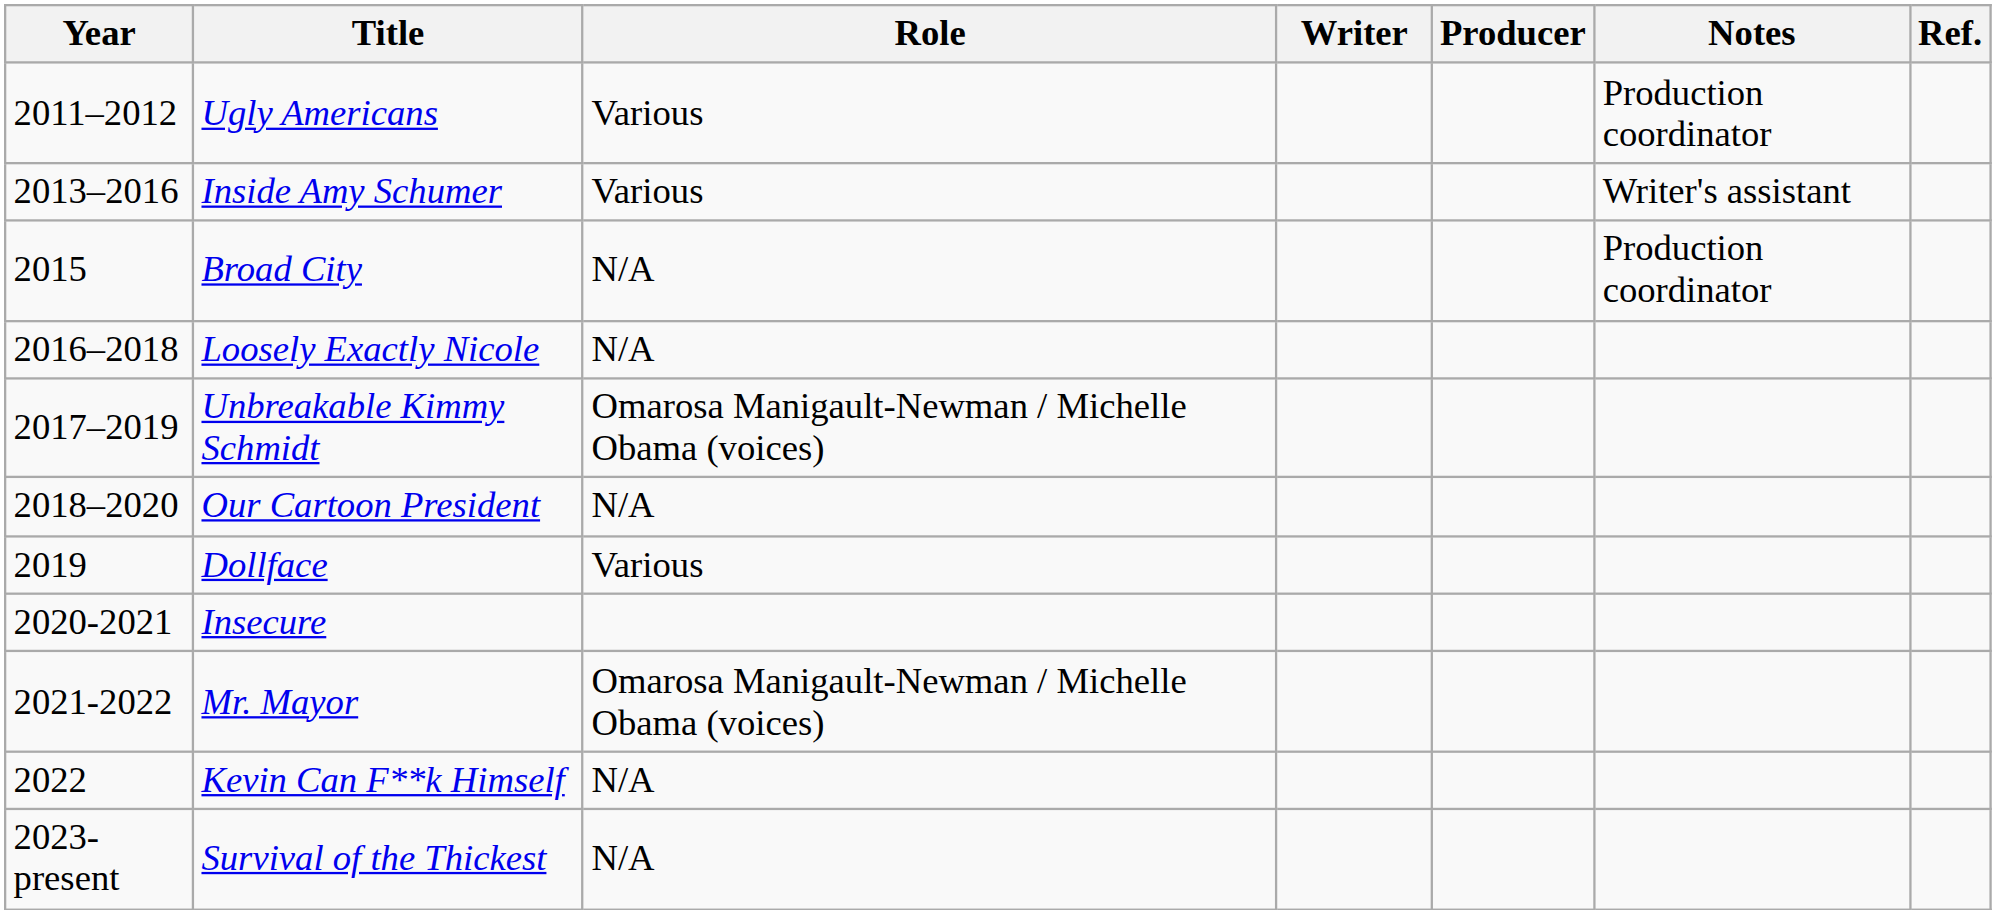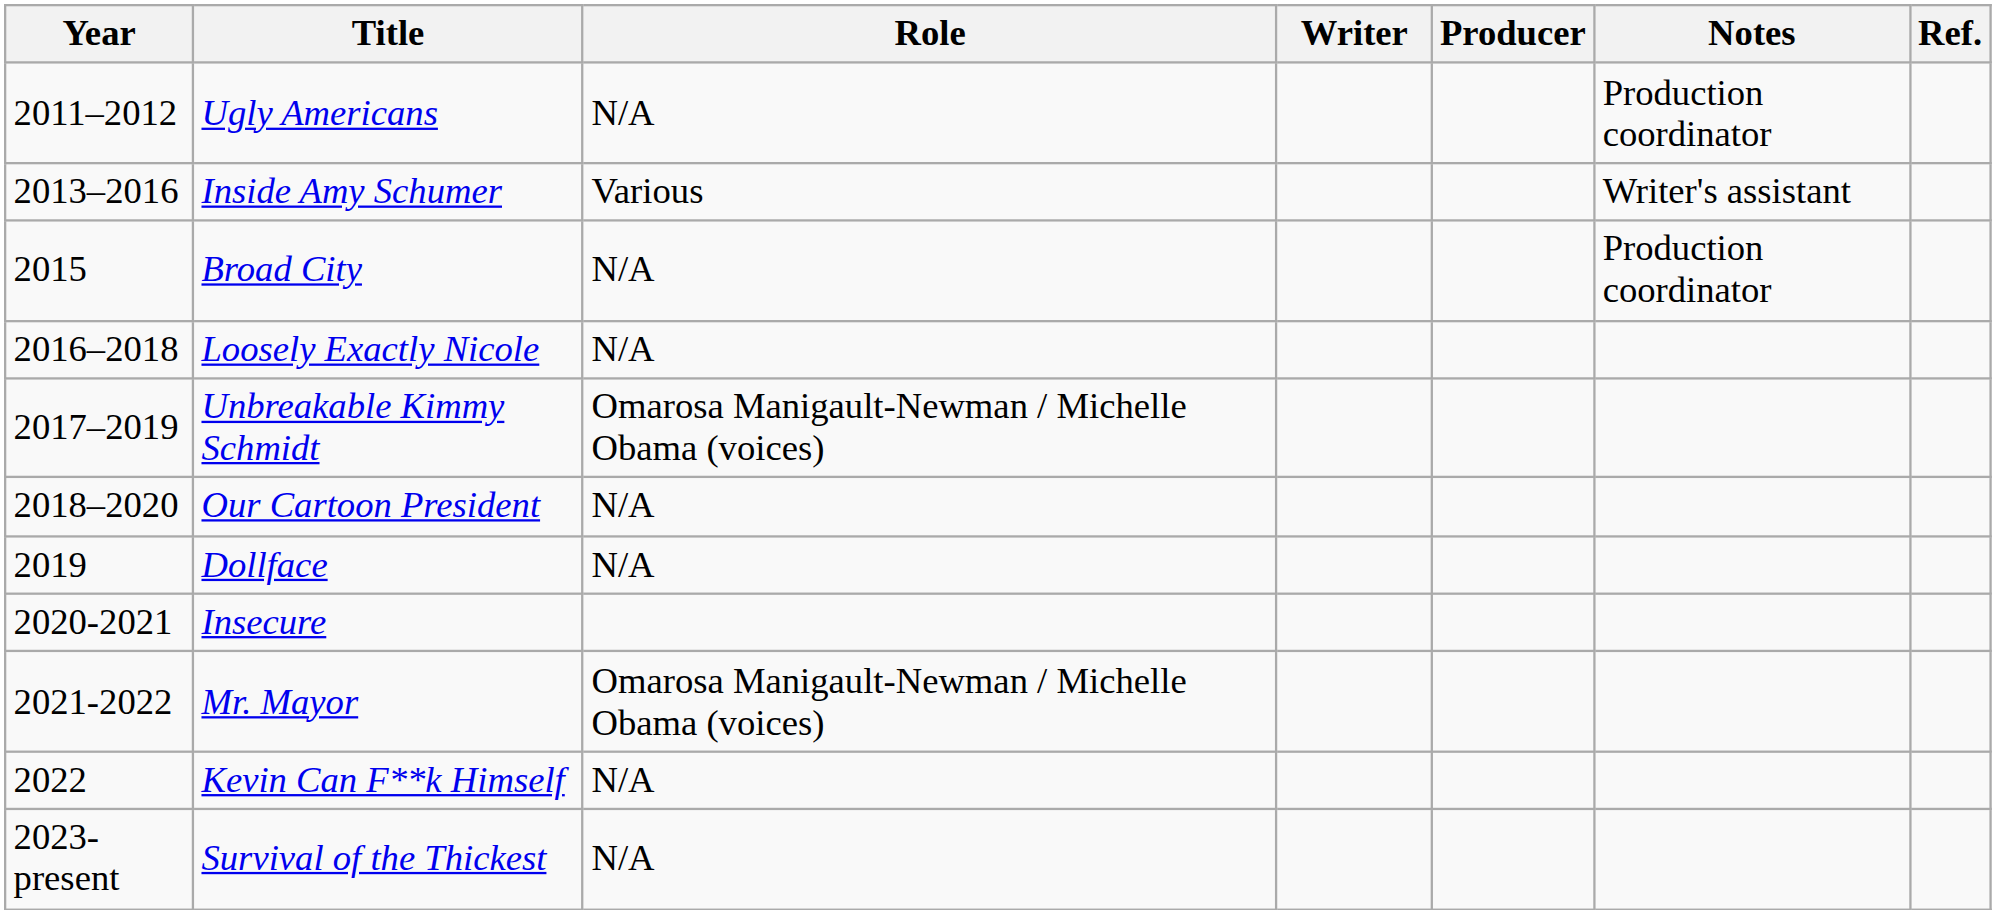Ugly Americans | Role: Various -> N/A
Dollface | Role: Various -> N/A
